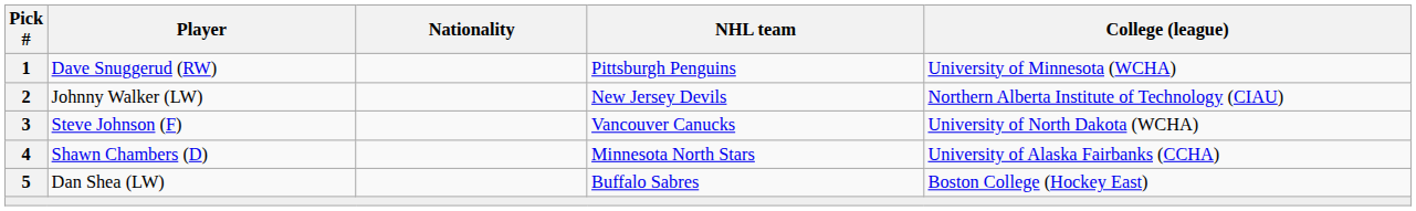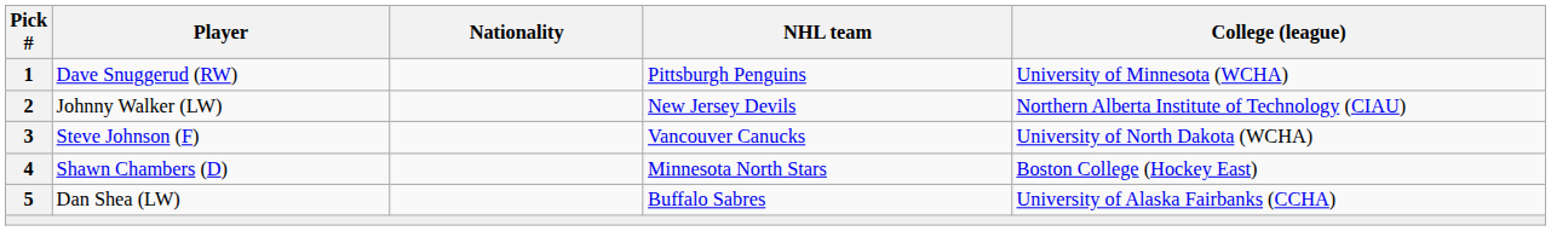Shawn Chambers (D) | College (league): University of Alaska Fairbanks (CCHA) -> Boston College (Hockey East)
Dan Shea (LW) | College (league): Boston College (Hockey East) -> University of Alaska Fairbanks (CCHA)
